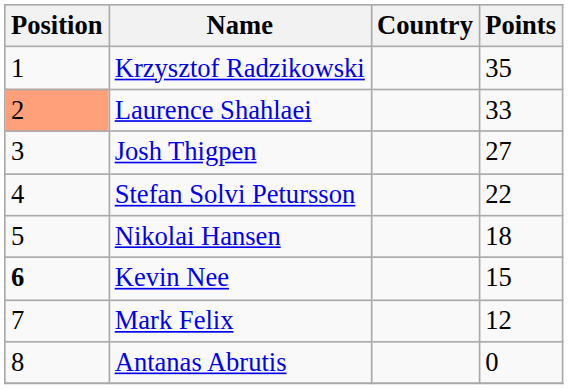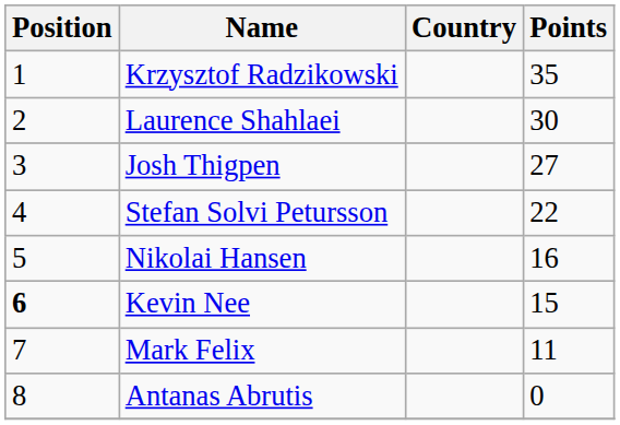Laurence Shahlaei | Position: lightsalmon background -> no background
Laurence Shahlaei | Points: 33 -> 30
Nikolai Hansen | Points: 18 -> 16
Mark Felix | Points: 12 -> 11
